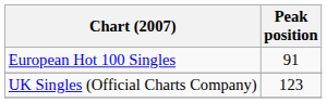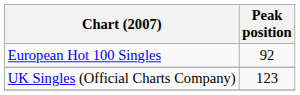European Hot 100 Singles | Peak position: 91 -> 92
